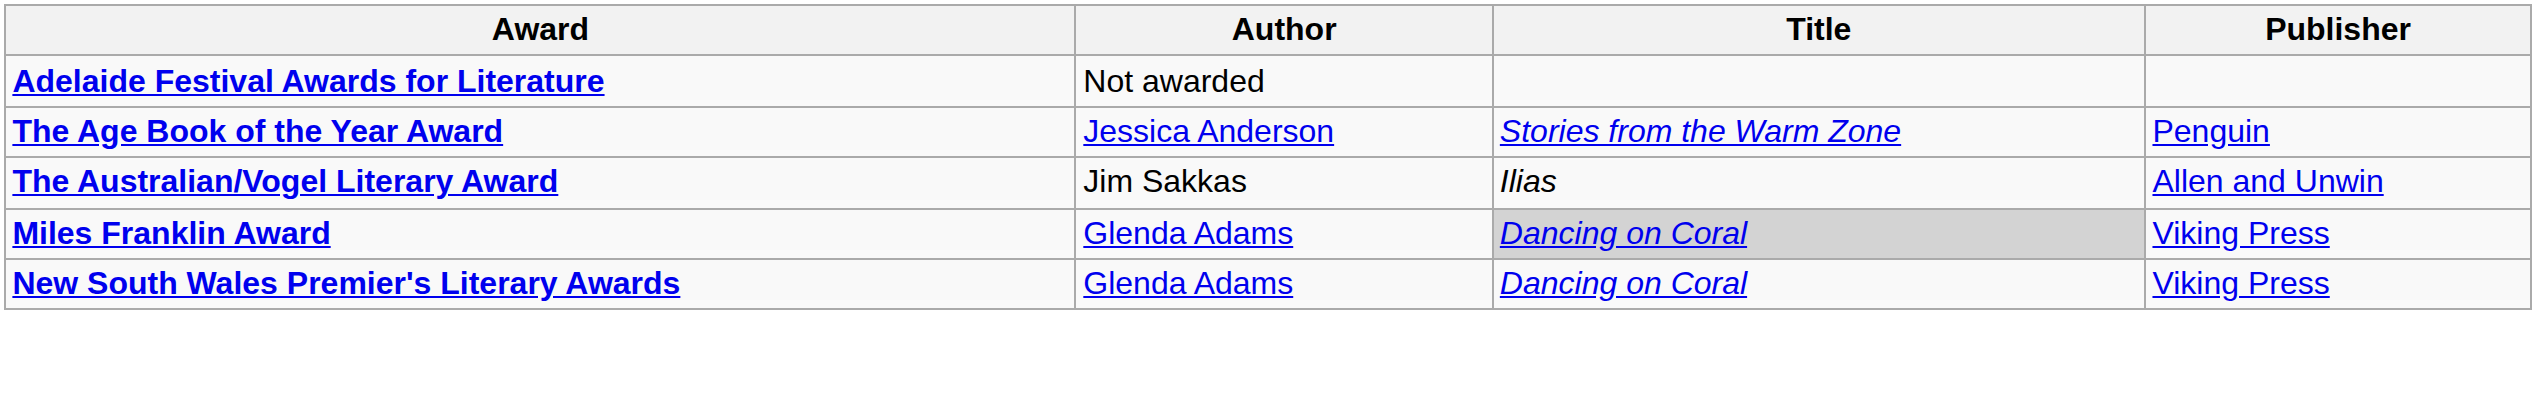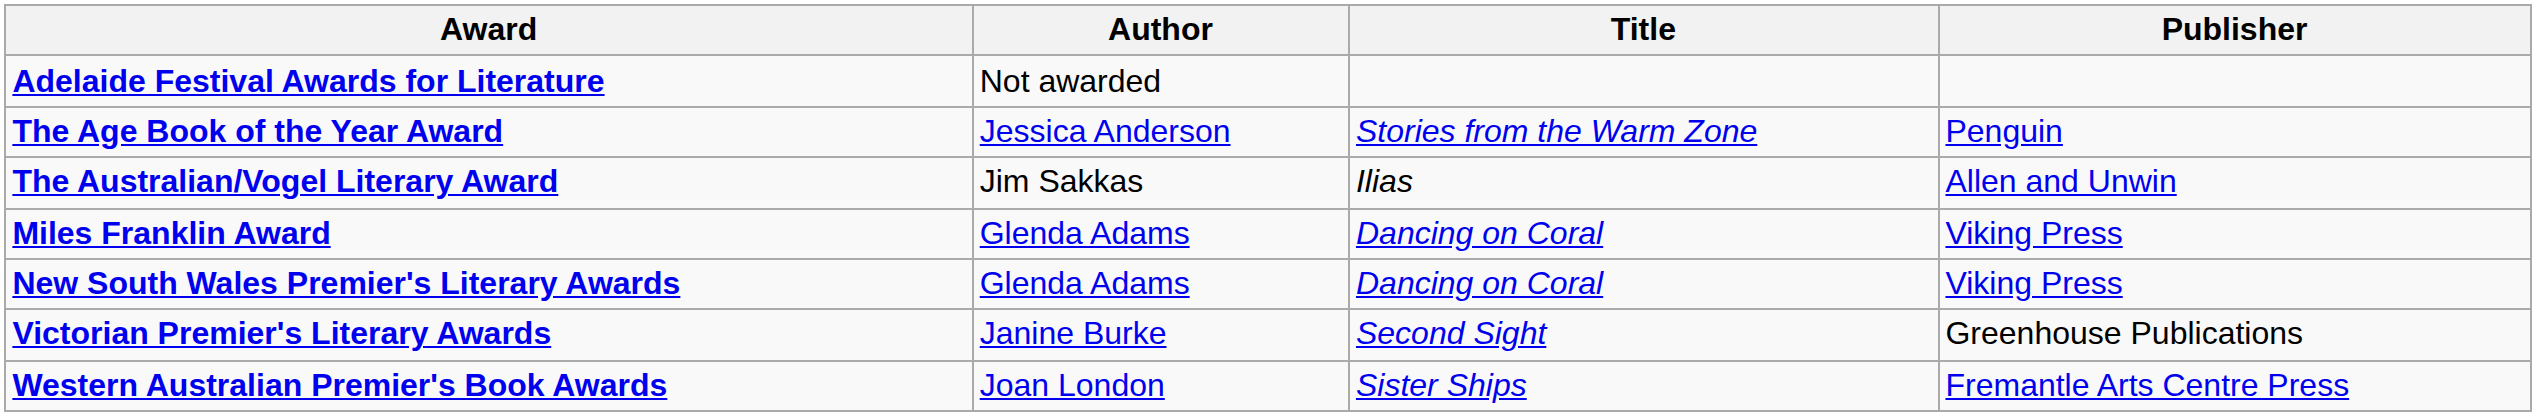Miles Franklin Award | Title: lightgrey background -> no background
+ row: Victorian Premier's Literary Awards | Janine Burke | Second Sight | Greenhouse Publications
+ row: Western Australian Premier's Book Awards | Joan London | Sister Ships | Fremantle Arts Centre Press
